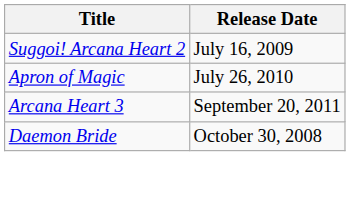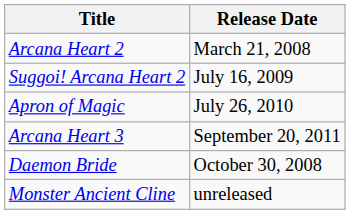+ row: Arcana Heart 2 | March 21, 2008
+ row: Monster Ancient Cline | unreleased
